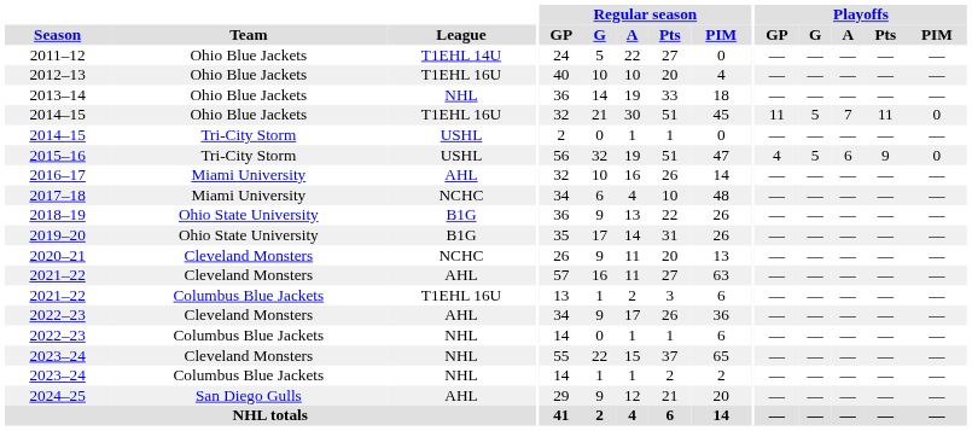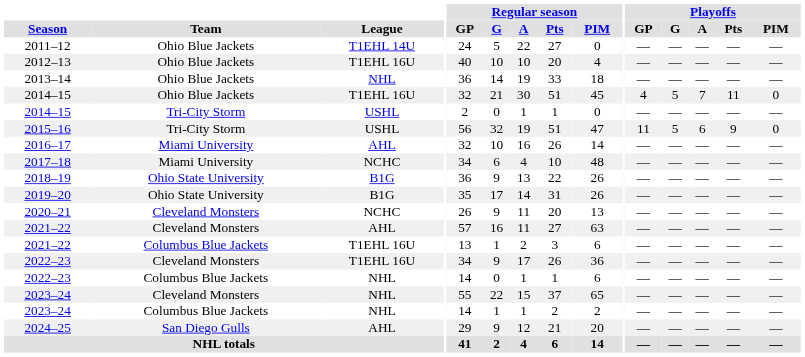2014–15 / Ohio Blue Jackets | Playoffs / GP: 11 -> 4
2015–16 | Playoffs / GP: 4 -> 11
2022–23 / Cleveland Monsters | League: AHL -> T1EHL 16U
